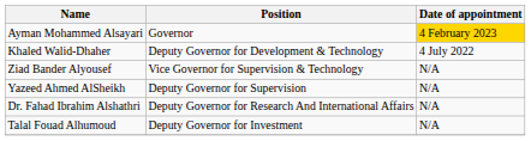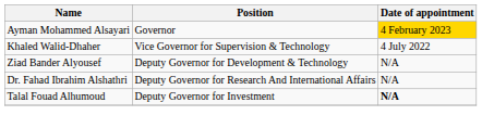Khaled Walid-Dhaher | Position: Deputy Governor for Development & Technology -> Vice Governor for Supervision & Technology
Ziad Bander Alyousef | Position: Vice Governor for Supervision & Technology -> Deputy Governor for Development & Technology
- row: Yazeed Ahmed AlSheikh | Deputy Governor for Supervision | N/A
Talal Fouad Alhumoud | Date of appointment: normal -> bold
